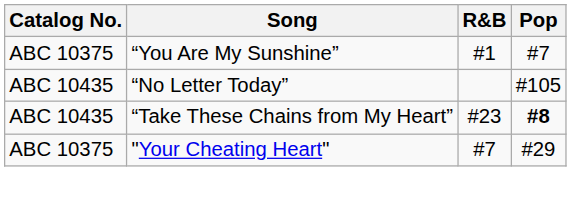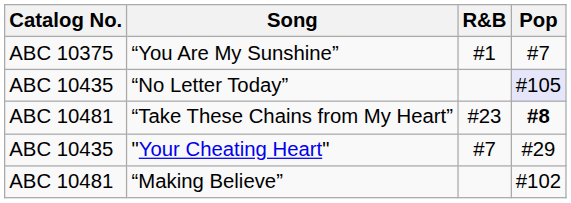“No Letter Today” | Pop: no background -> lavender background
“Take These Chains from My Heart” | Catalog No.: ABC 10435 -> ABC 10481
"Your Cheating Heart" | Catalog No.: ABC 10375 -> ABC 10435
+ row: ABC 10481 | “Making Believe” | #102
